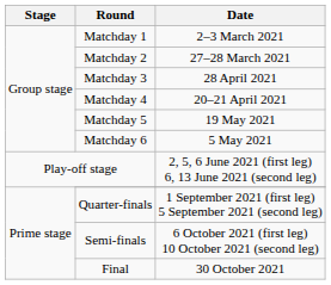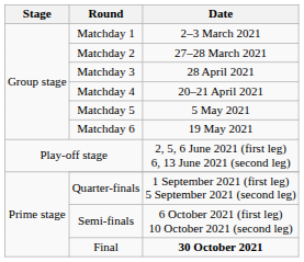Matchday 5 | Date: 19 May 2021 -> 5 May 2021
Matchday 6 | Date: 5 May 2021 -> 19 May 2021
Final | Date: normal -> bold
